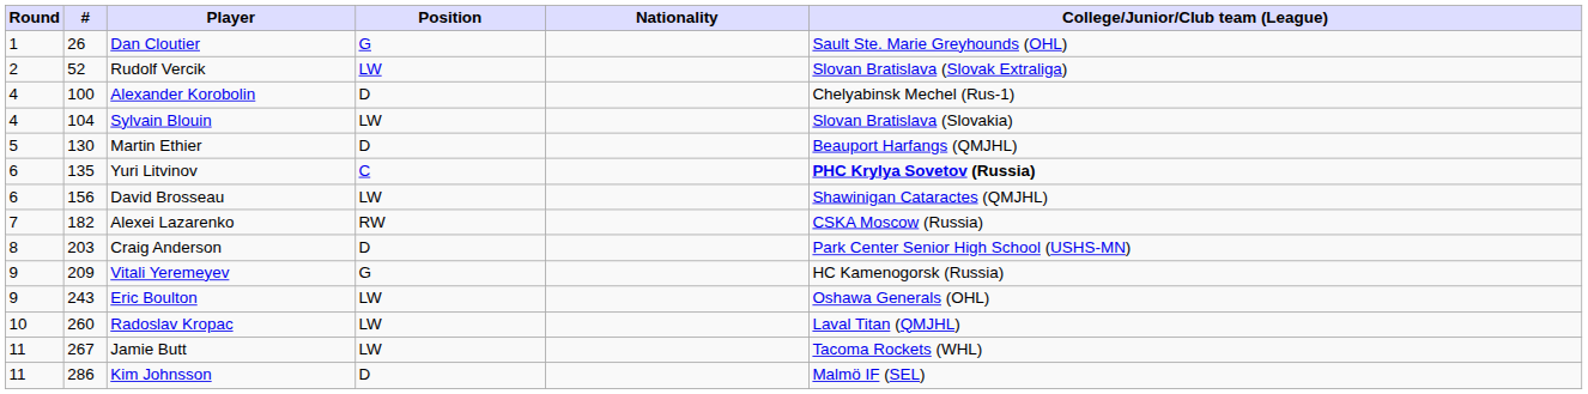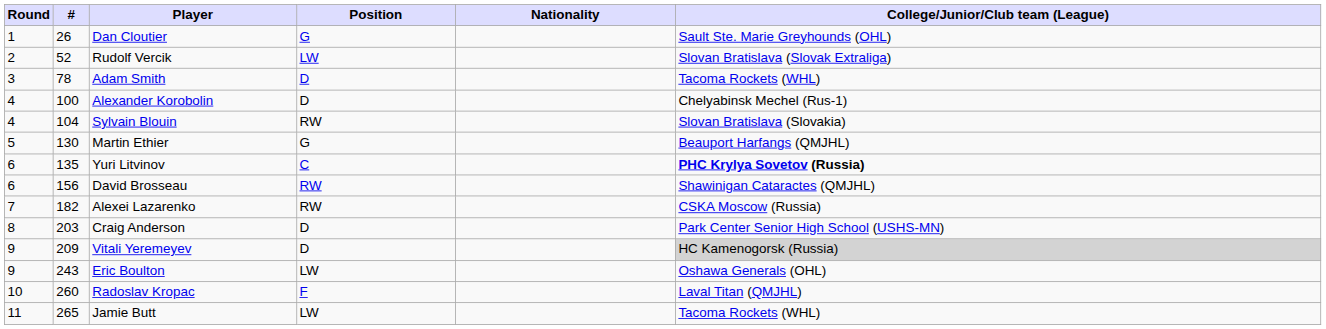+ row: 3 | 78 | Adam Smith | D | Tacoma Rockets (WHL)
Sylvain Blouin | Position: LW -> RW
Martin Ethier | Position: D -> G
David Brosseau | Position: LW -> RW
Vitali Yeremeyev | Position: G -> D
Vitali Yeremeyev | College/Junior/Club team (League): no background -> lightgrey background
Radoslav Kropac | Position: LW -> F
Jamie Butt | #: 267 -> 265
- row: 11 | 286 | Kim Johnsson | D | Malmö IF (SEL)
